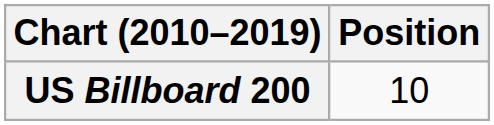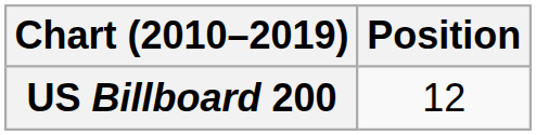US Billboard 200 | Position: 10 -> 12
